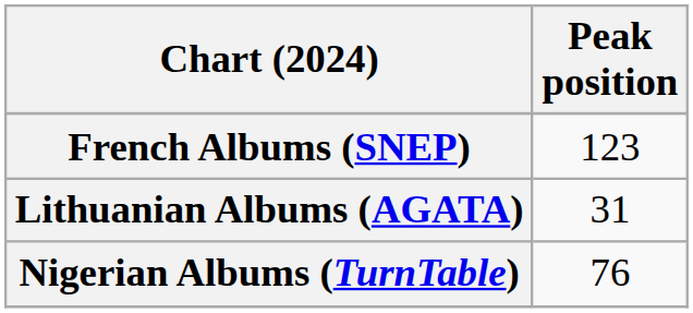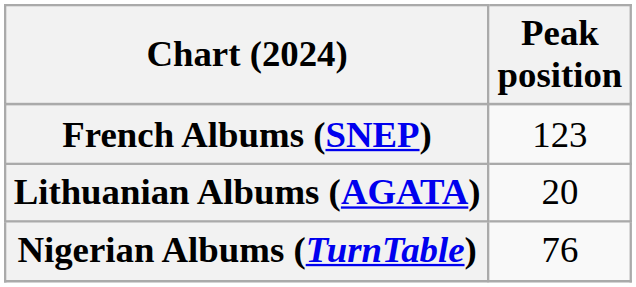Lithuanian Albums (AGATA) | Peak position: 31 -> 20
